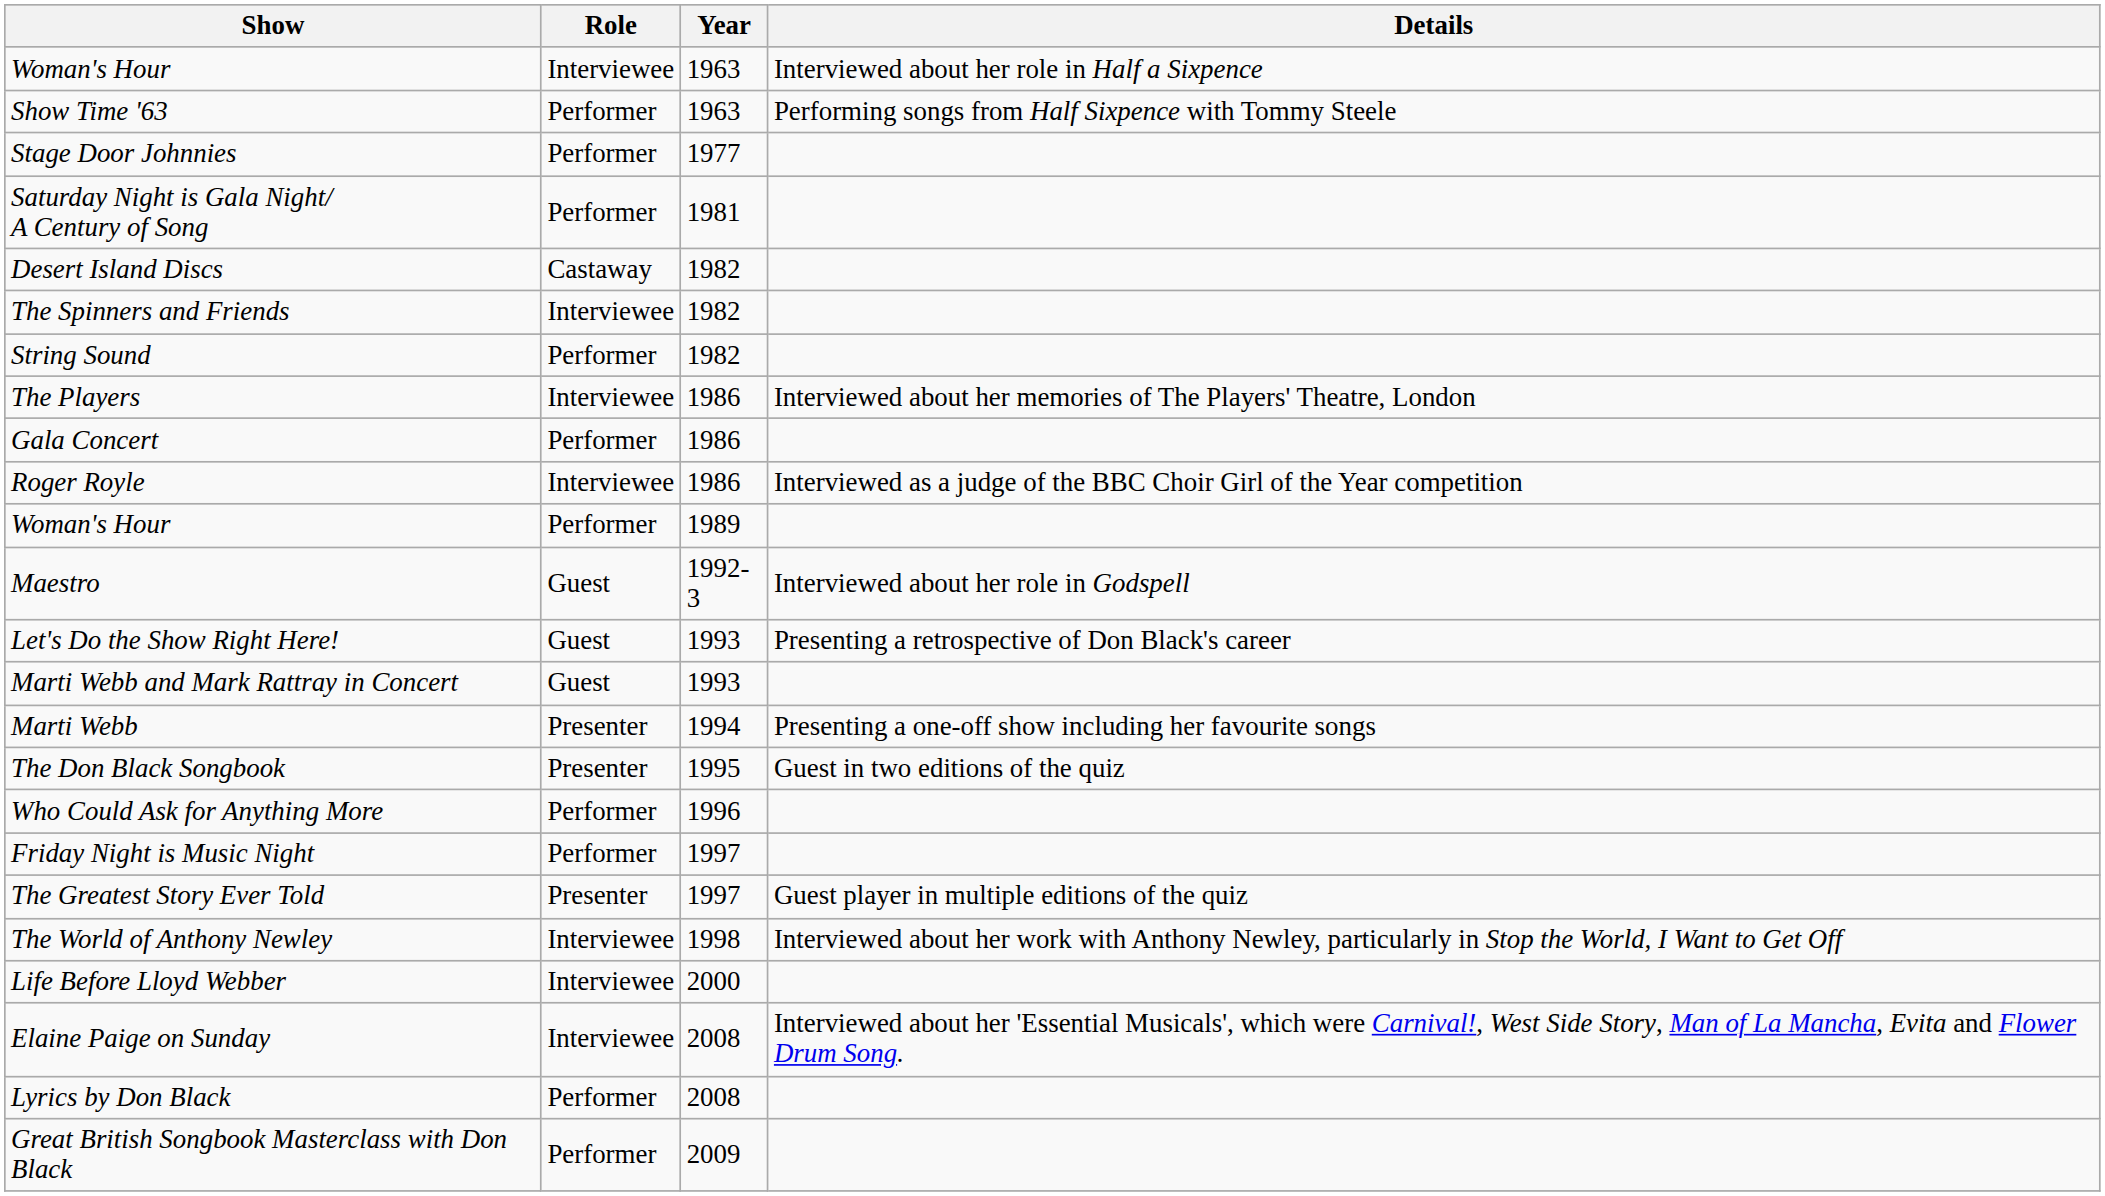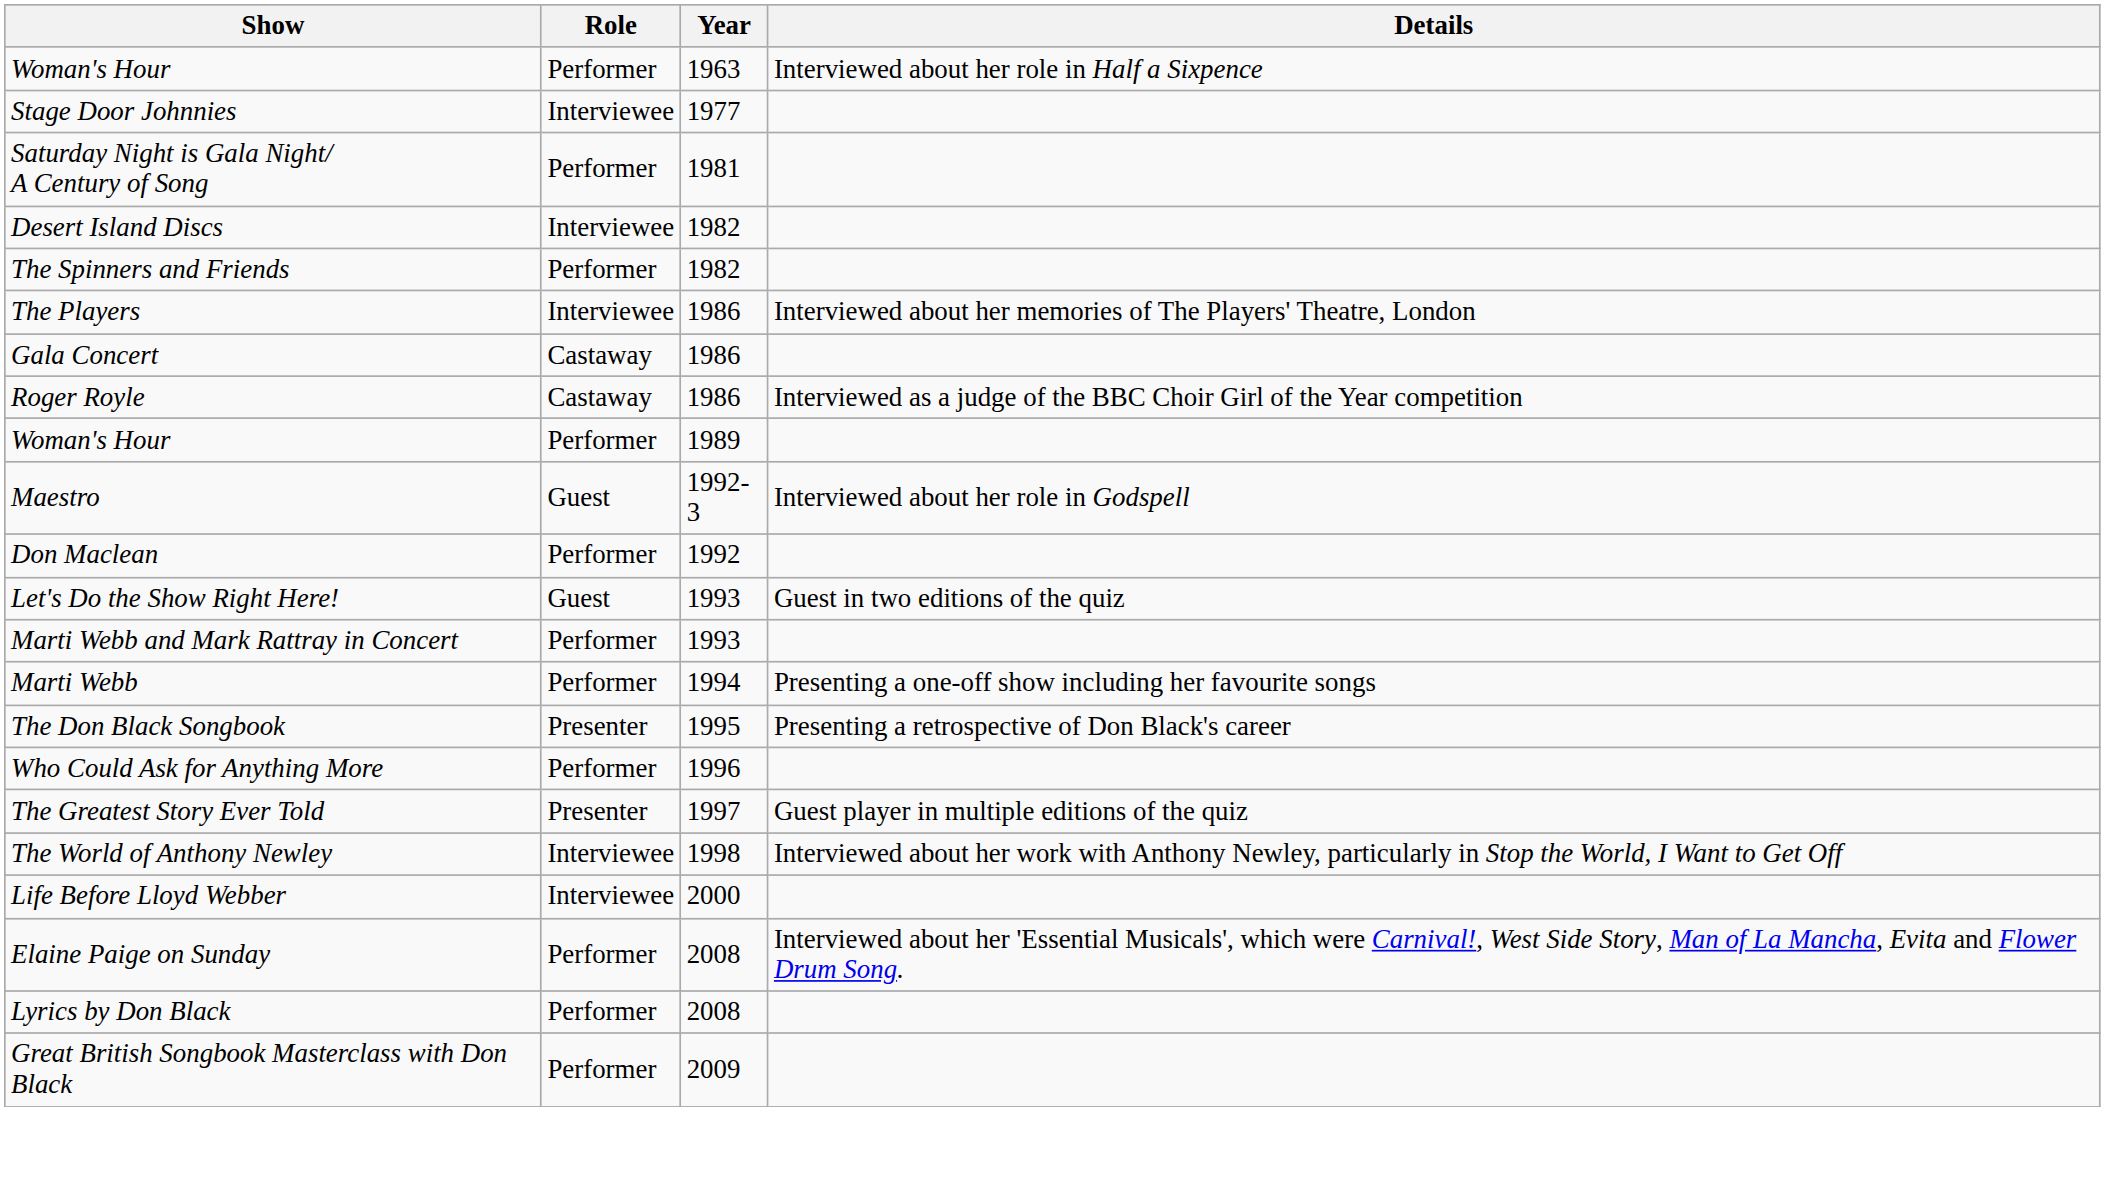Woman's Hour / 1963 | Role: Interviewee -> Performer
- row: Show Time '63 | Performer | 1963 | Performing songs from Half Sixpence with Tommy Steele
Stage Door Johnnies | Role: Performer -> Interviewee
Desert Island Discs | Role: Castaway -> Interviewee
The Spinners and Friends | Role: Interviewee -> Performer
- row: String Sound | Performer | 1982
Gala Concert | Role: Performer -> Castaway
Roger Royle | Role: Interviewee -> Castaway
+ row: Don Maclean | Performer | 1992
Let's Do the Show Right Here! | Details: Presenting a retrospective of Don Black's career -> Guest in two editions of the quiz
Marti Webb and Mark Rattray in Concert | Role: Guest -> Performer
Marti Webb | Role: Presenter -> Performer
The Don Black Songbook | Details: Guest in two editions of the quiz -> Presenting a retrospective of Don Black's career
- row: Friday Night is Music Night | Performer | 1997
Elaine Paige on Sunday | Role: Interviewee -> Performer
